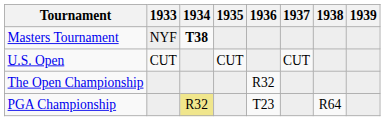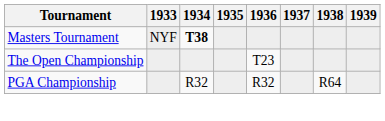- row: U.S. Open | CUT | CUT | CUT
The Open Championship | 1936: R32 -> T23
PGA Championship | 1934: khaki background -> no background
PGA Championship | 1936: T23 -> R32
